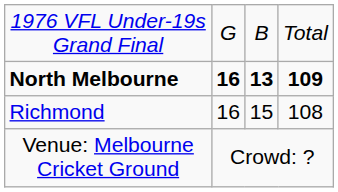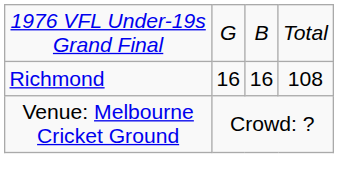- row: North Melbourne | 16 | 13 | 109
Richmond | column 3: 15 -> 16
